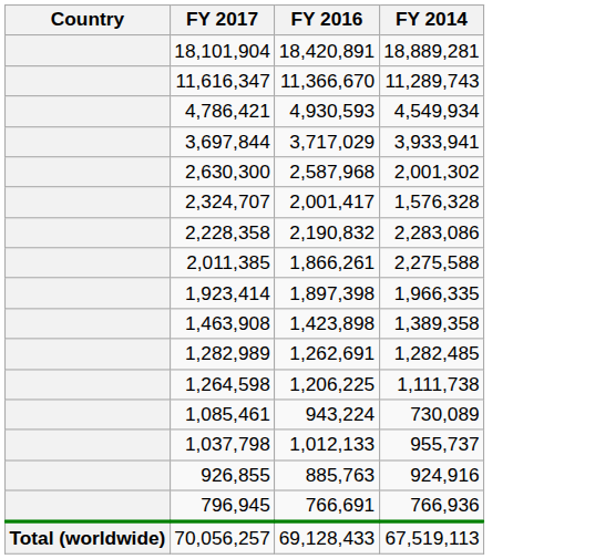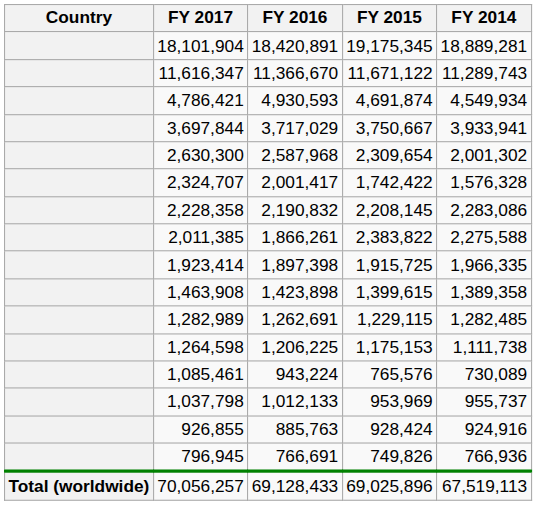+ column: FY 2015 | 19,175,345 | 11,671,122 | 4,691,874 | 3,750,667 | 2,309,654 | 1,742,422 | 2,208,145 | 2,383,822 | 1,915,725 | 1,399,615 | 1,229,115 | 1,175,153 | 765,576 | 953,969 | 928,424 | 749,826 | 69,025,896
